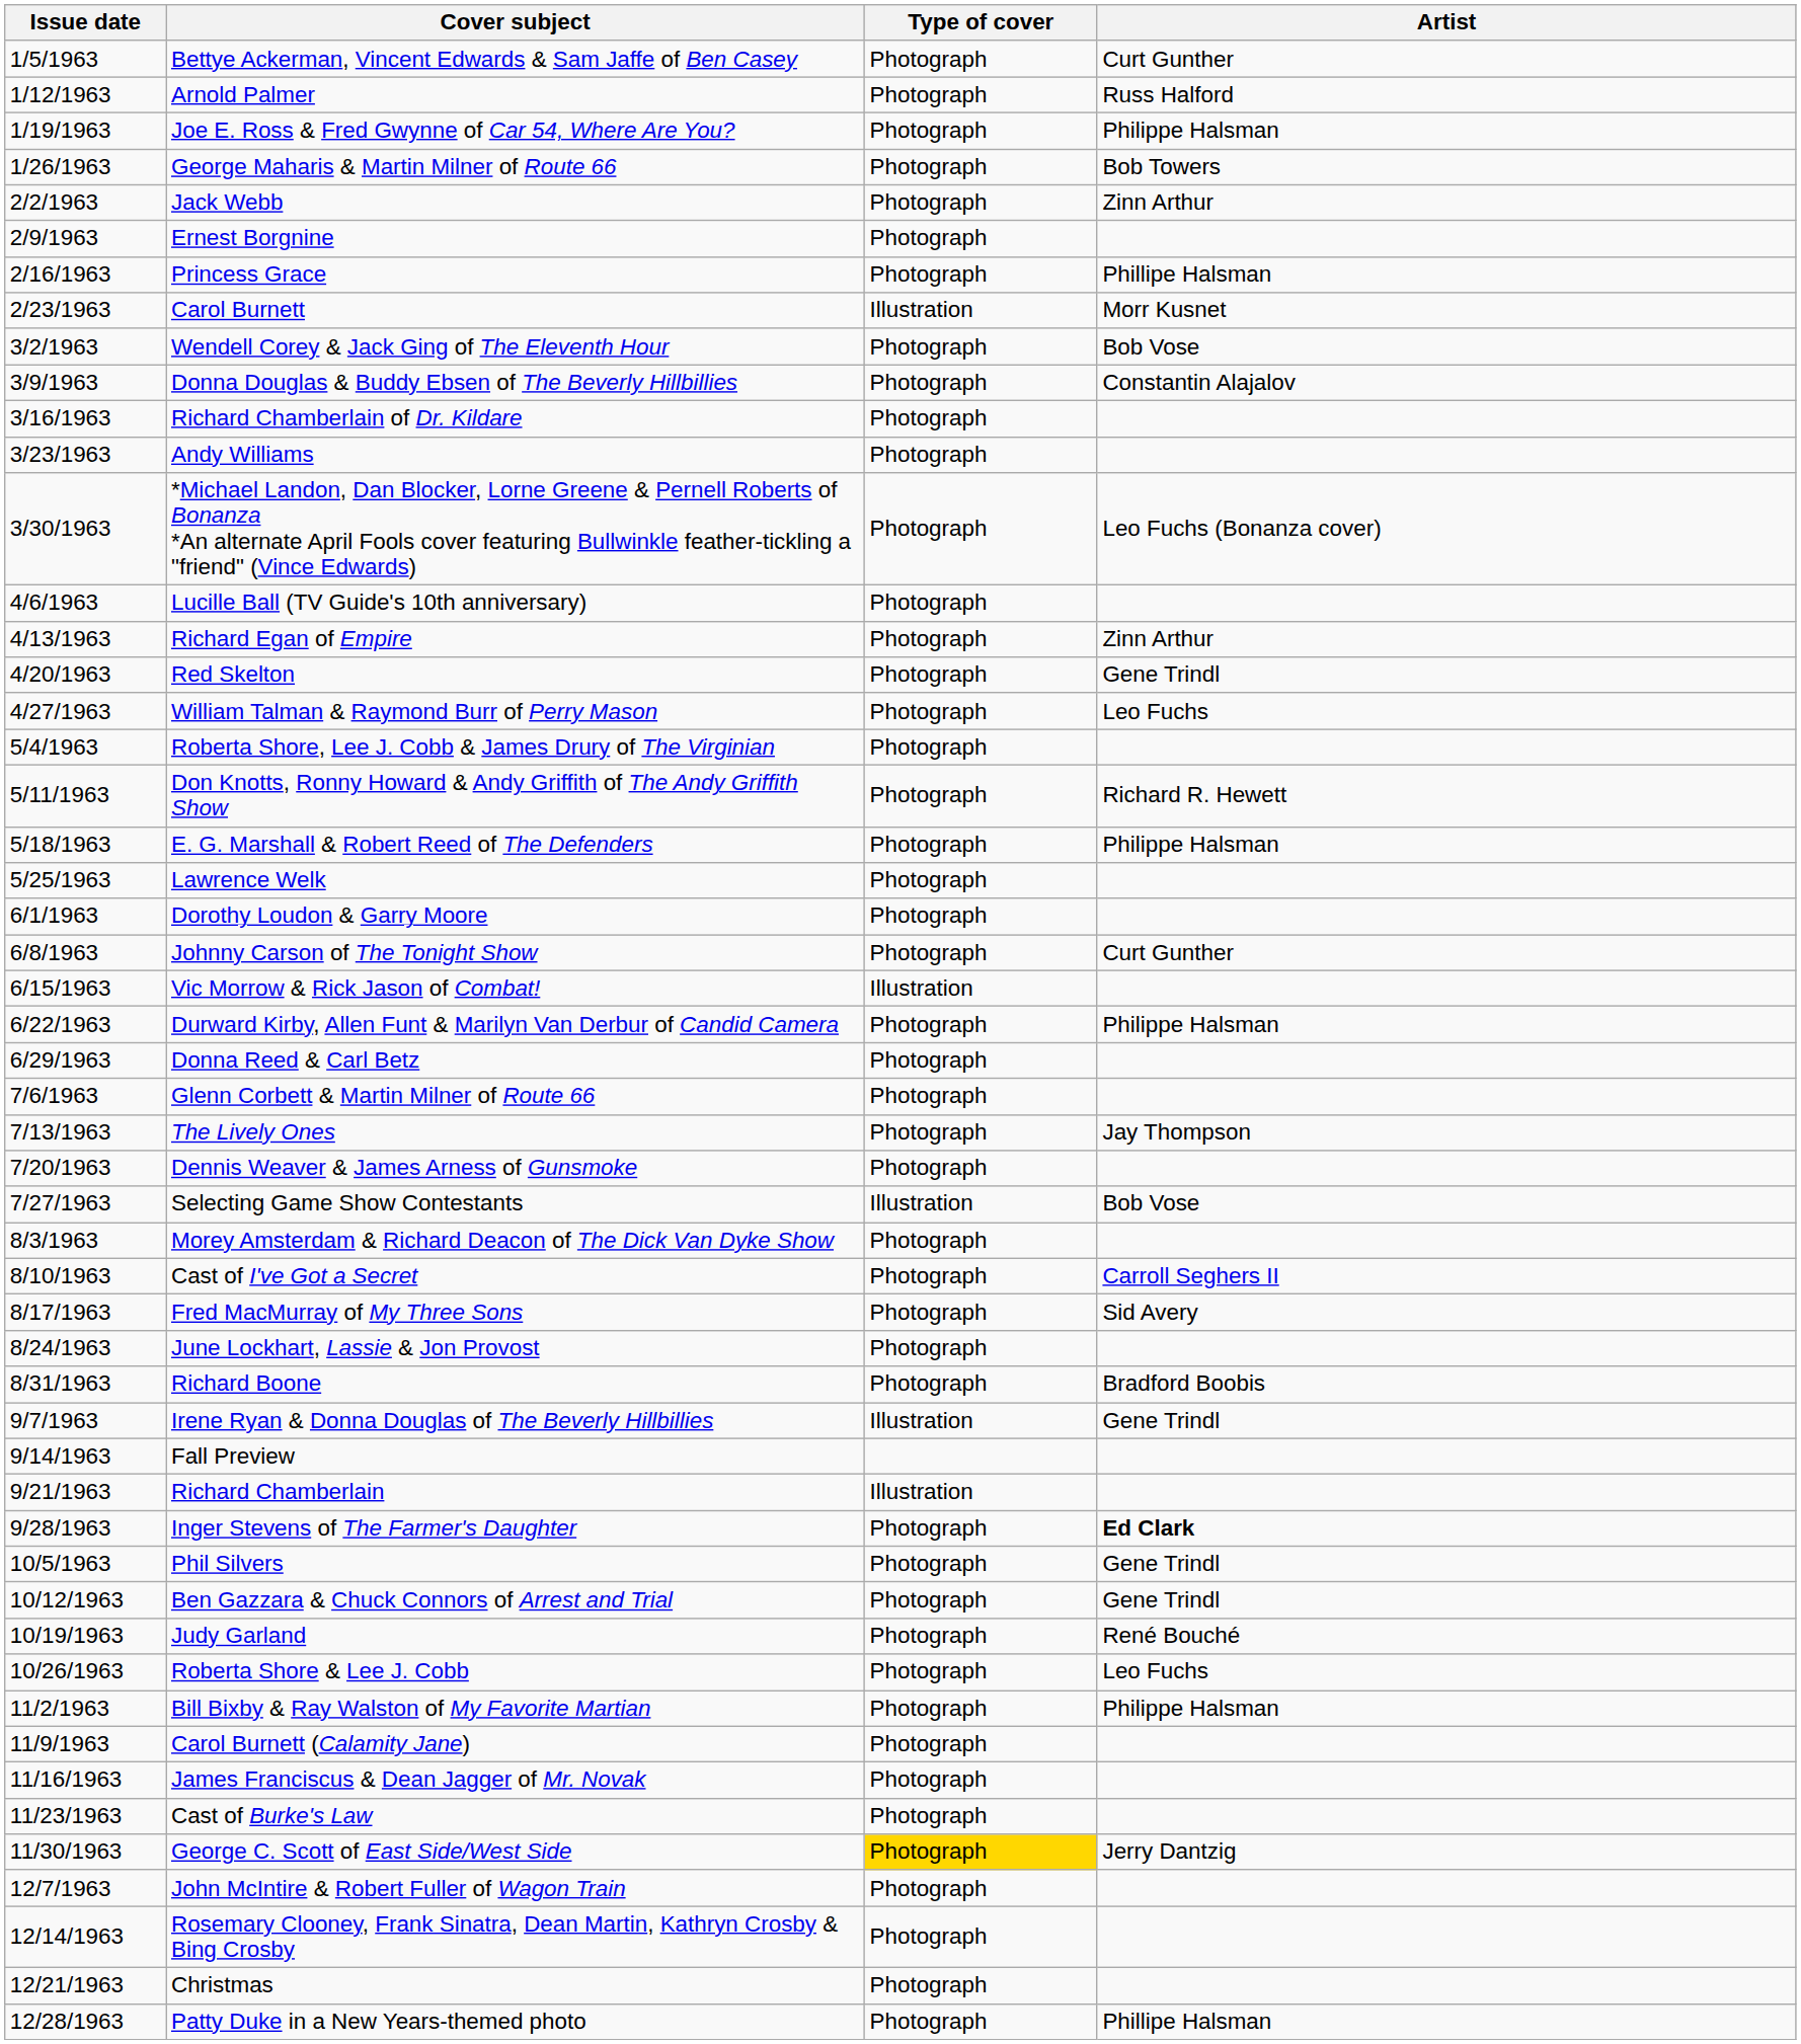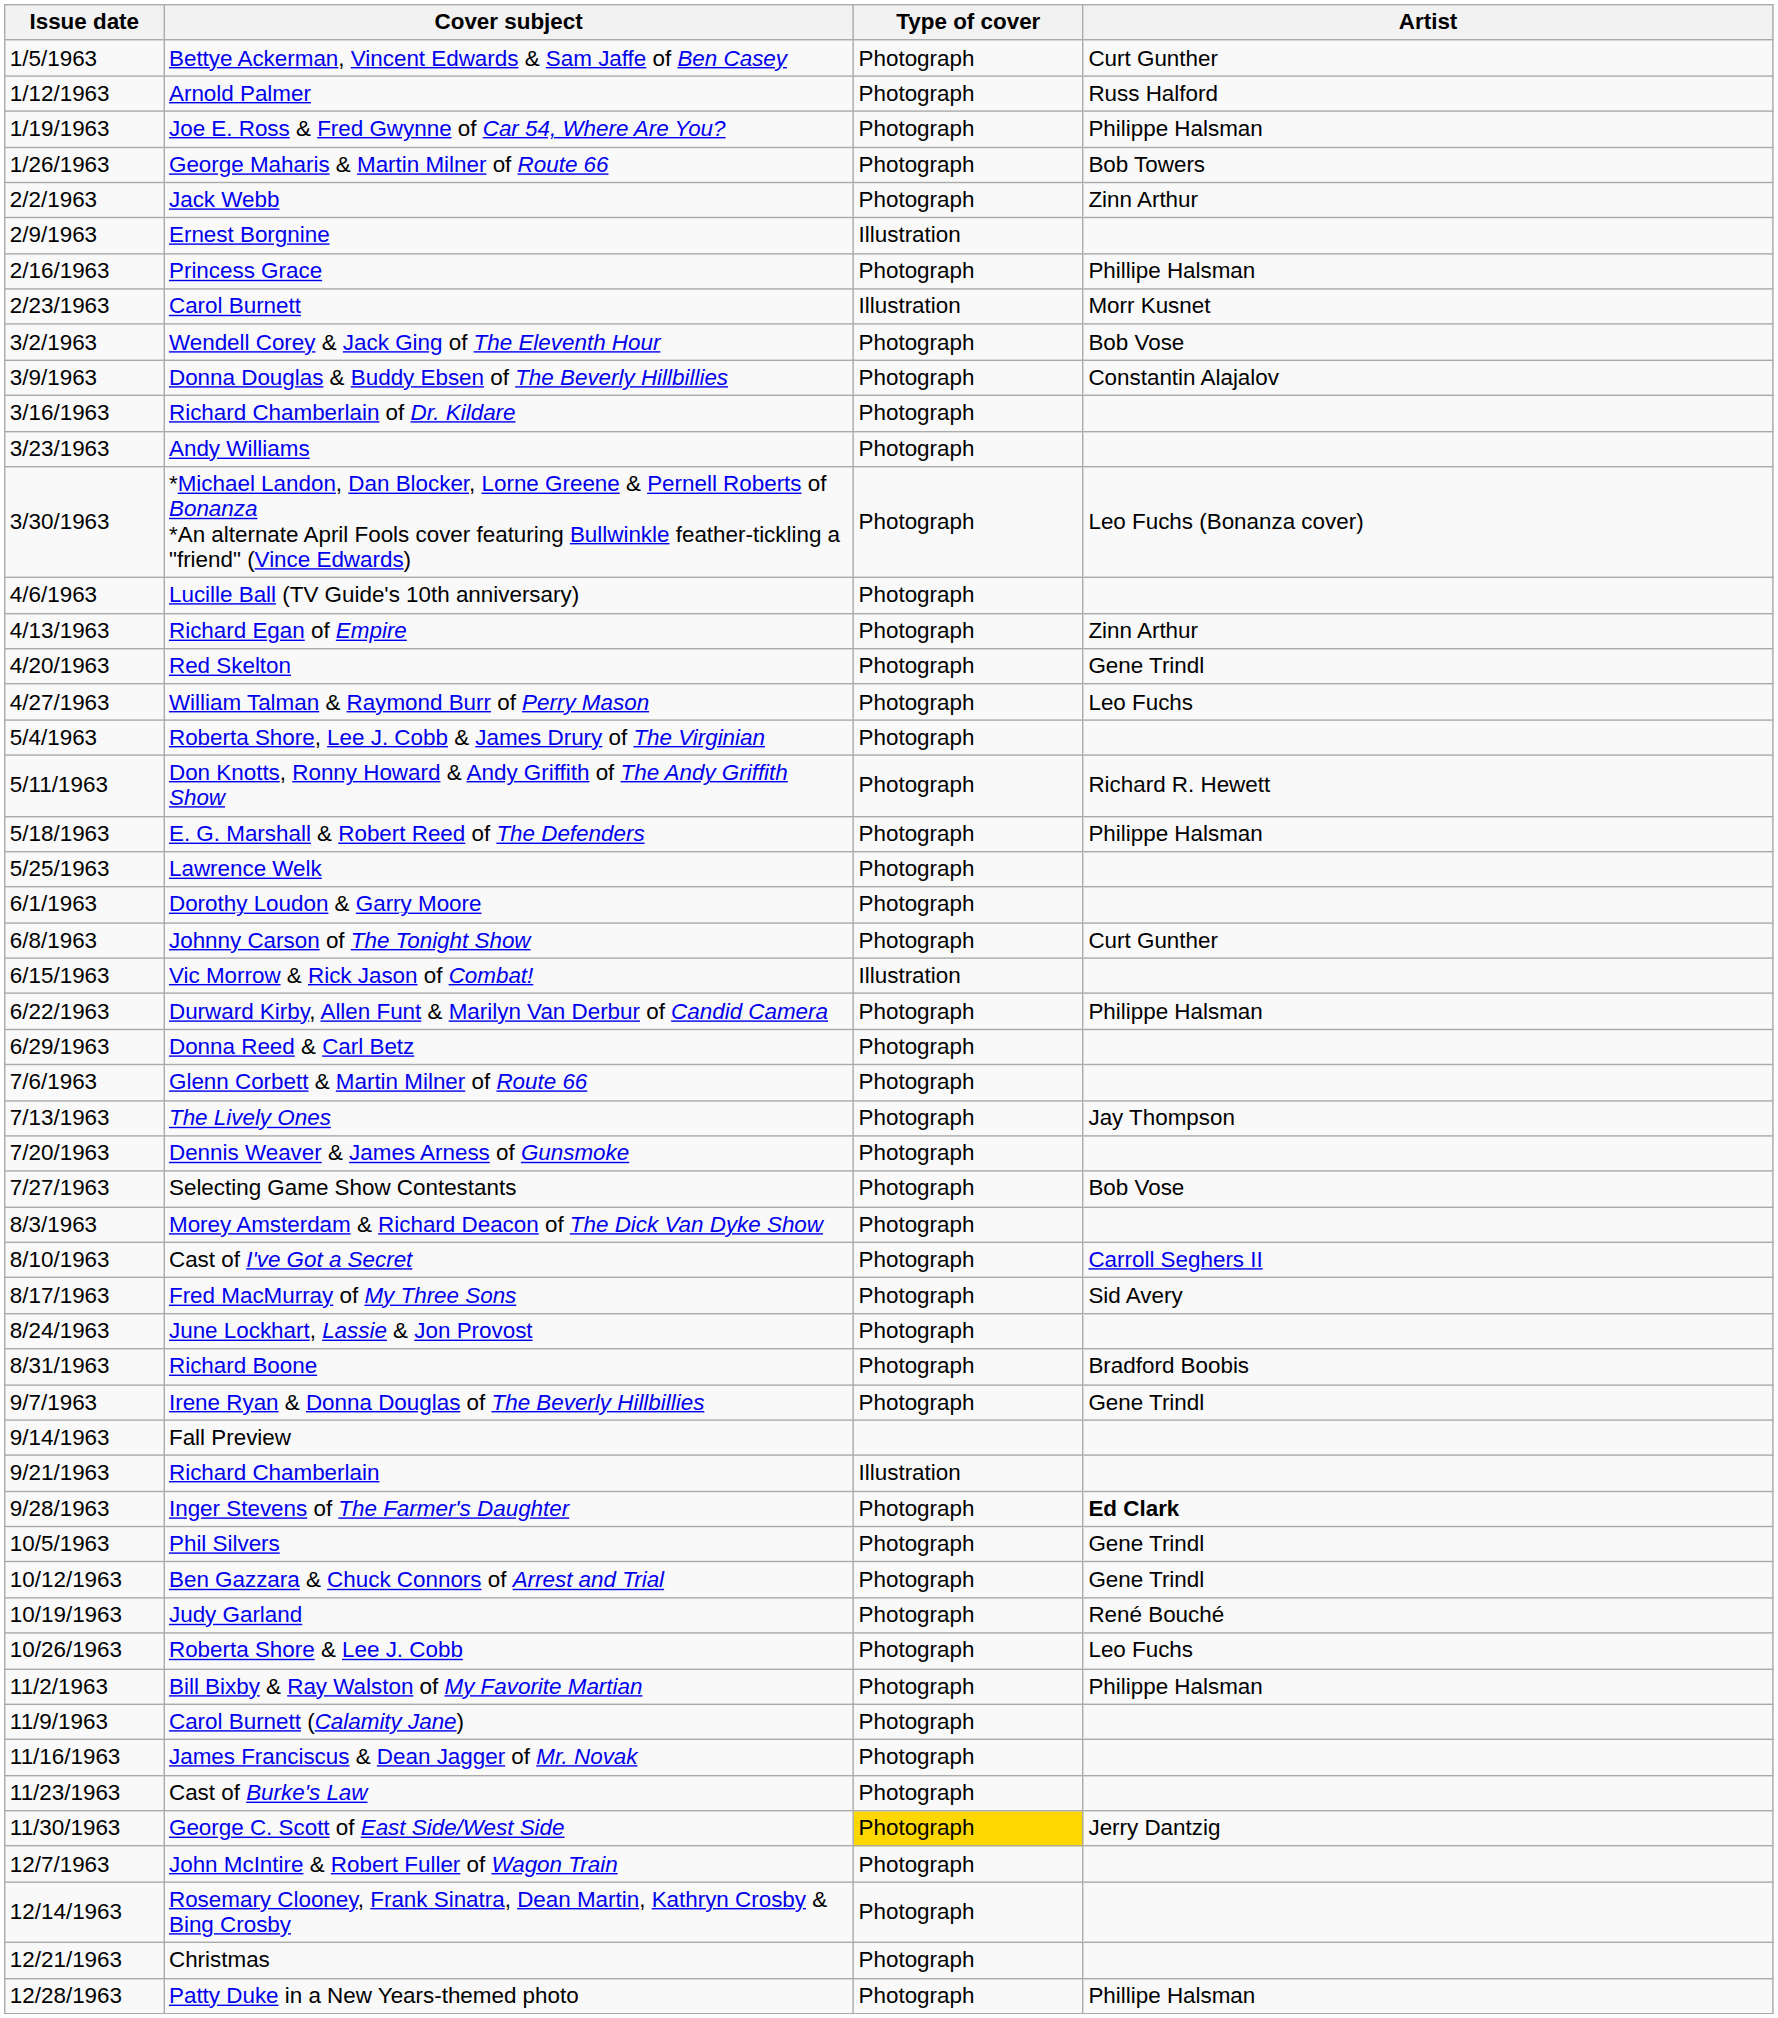Ernest Borgnine | Type of cover: Photograph -> Illustration
Selecting Game Show Contestants | Type of cover: Illustration -> Photograph
Irene Ryan & Donna Douglas of The Beverly Hillbillies | Type of cover: Illustration -> Photograph
